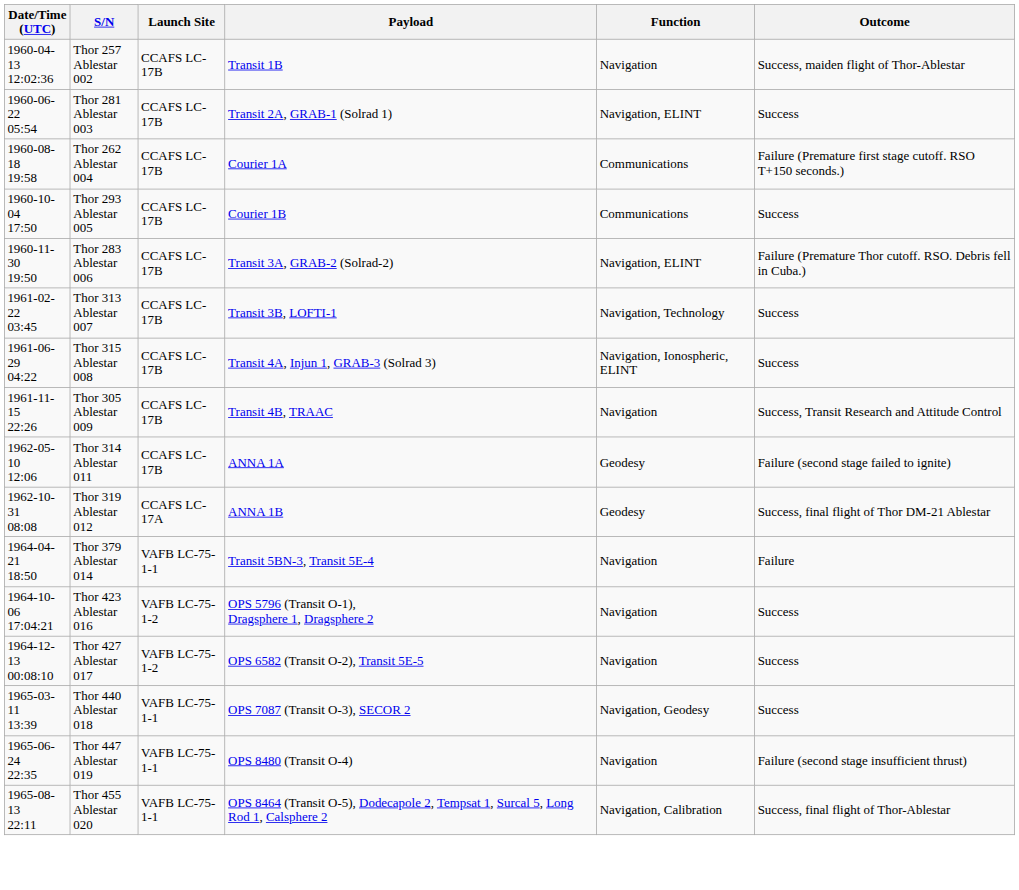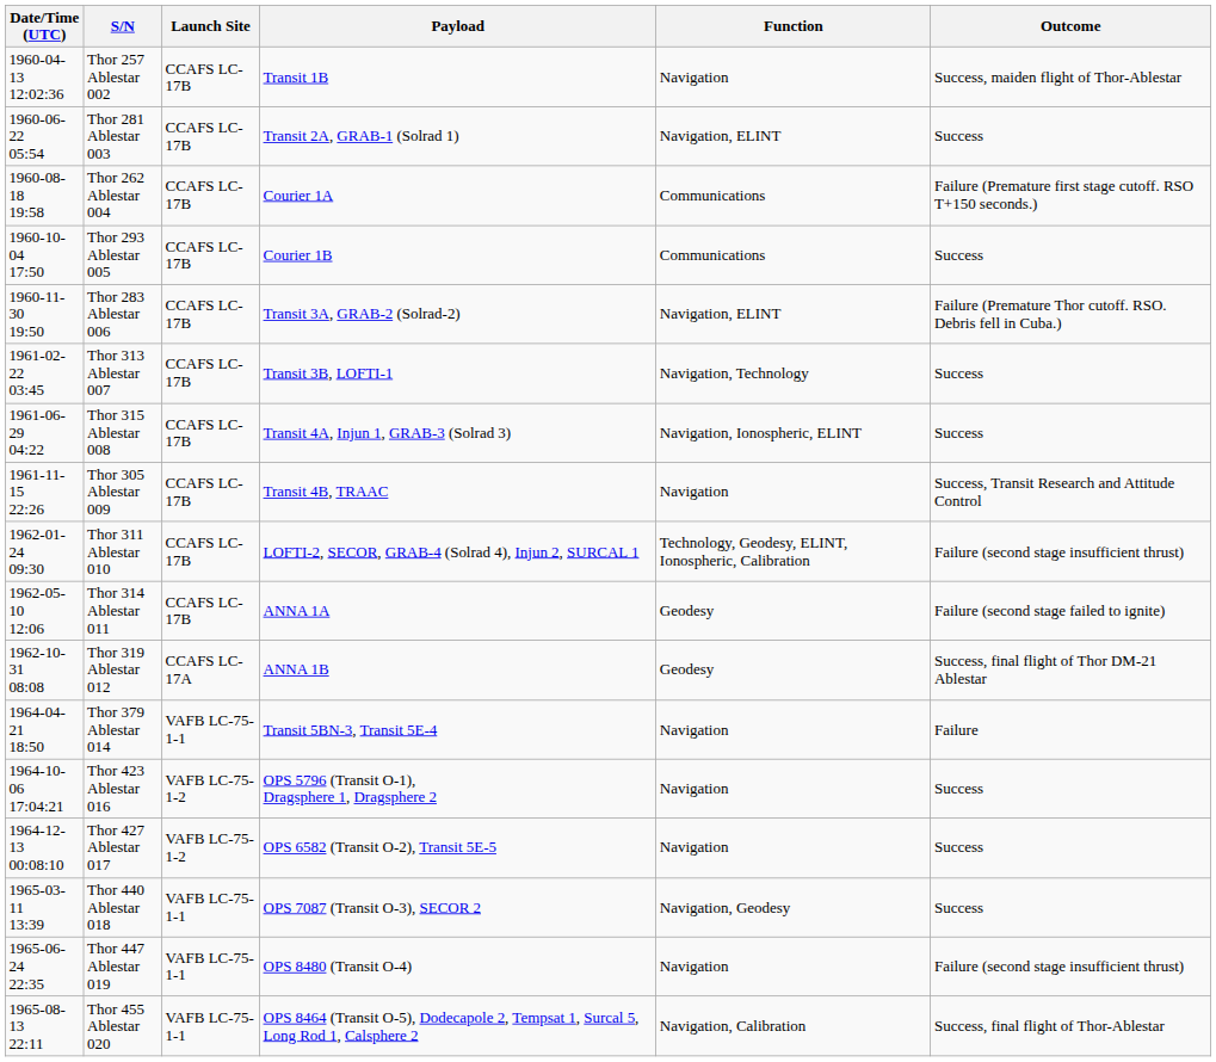+ row: 1962-01-24 09:30 | Thor 311 Ablestar 010 | CCAFS LC-17B | LOFTI-2, SECOR, GRAB-4 (Solrad 4), Injun 2, SURCAL 1 | Technology, Geodesy, ELINT, Ionospheric, Calibration | Failure (second stage insufficient thrust)
